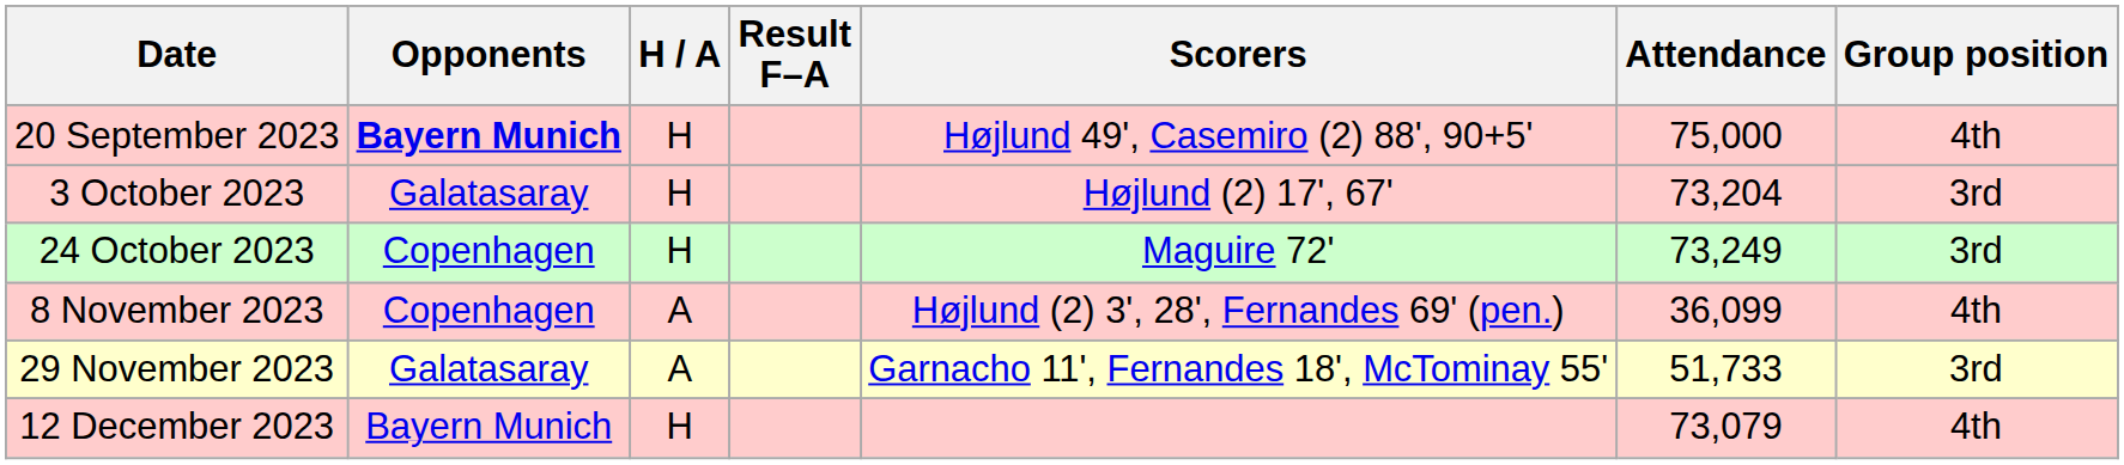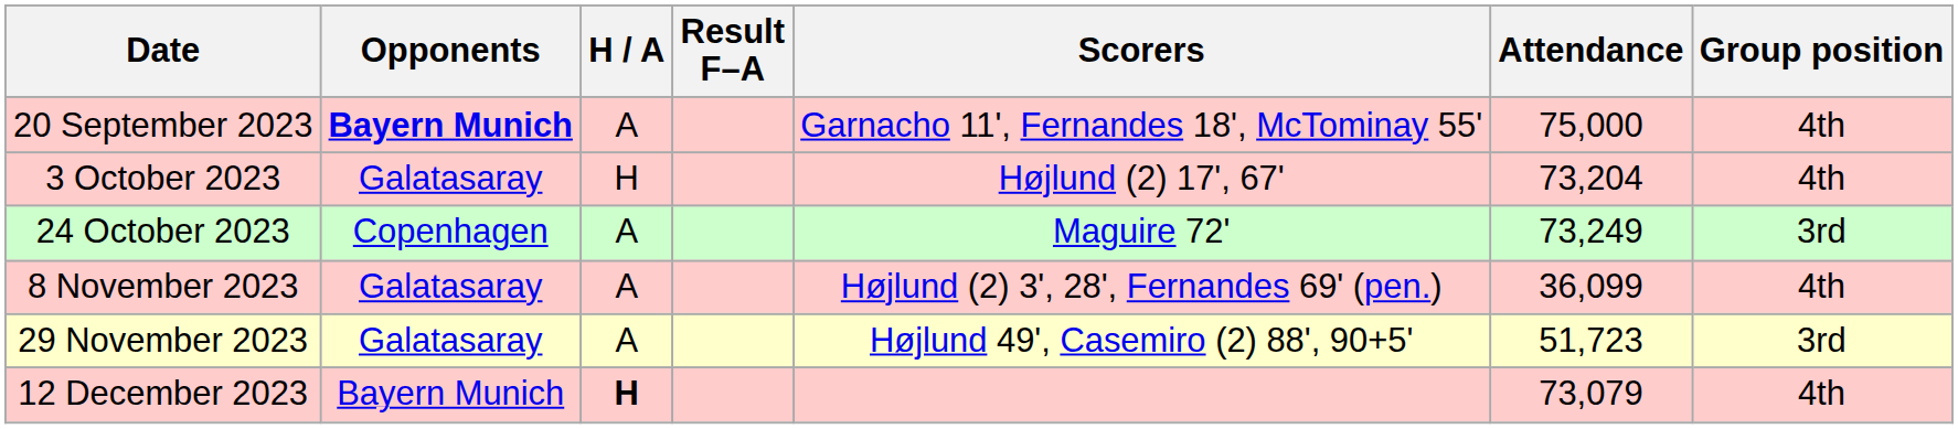20 September 2023 | H / A: H -> A
20 September 2023 | Scorers: Højlund 49', Casemiro (2) 88', 90+5' -> Garnacho 11', Fernandes 18', McTominay 55'
3 October 2023 | Group position: 3rd -> 4th
24 October 2023 | H / A: H -> A
8 November 2023 | Opponents: Copenhagen -> Galatasaray
29 November 2023 | Scorers: Garnacho 11', Fernandes 18', McTominay 55' -> Højlund 49', Casemiro (2) 88', 90+5'
29 November 2023 | Attendance: 51,733 -> 51,723
12 December 2023 | H / A: normal -> bold
